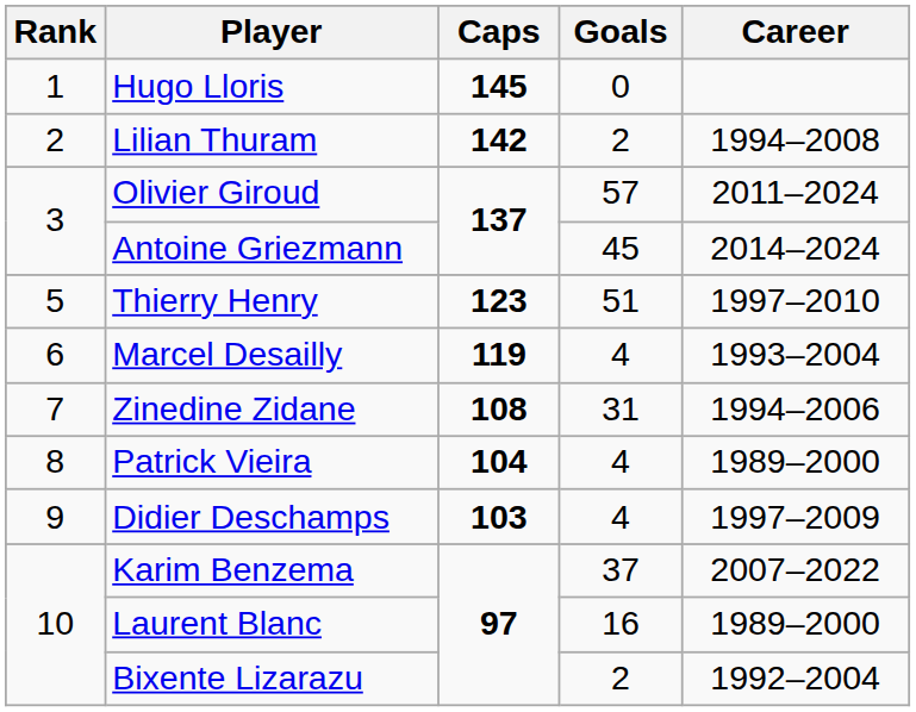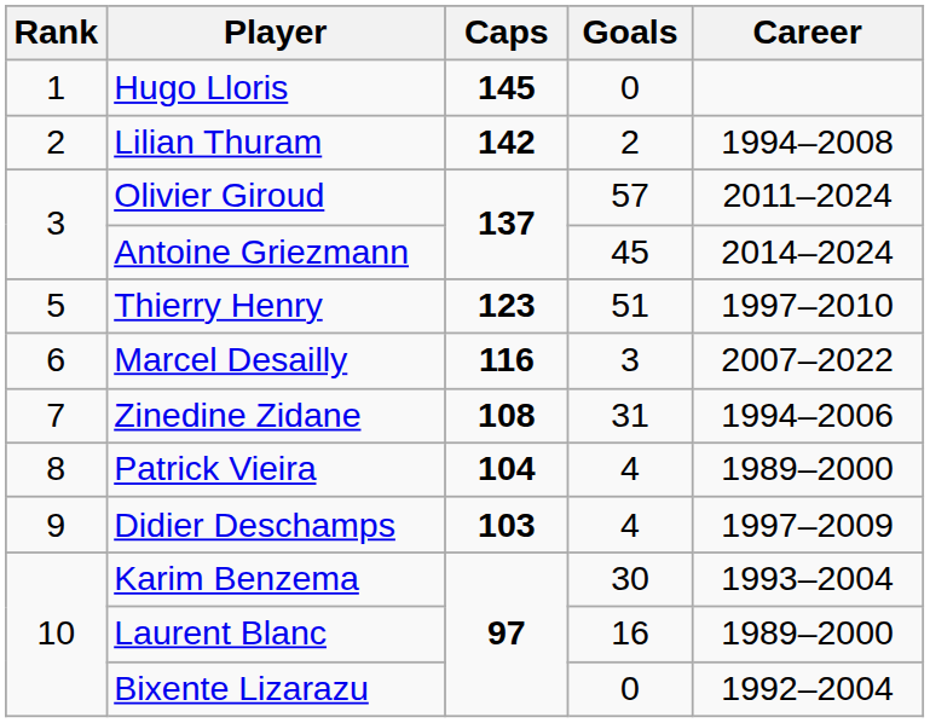Marcel Desailly | Caps: 119 -> 116
Marcel Desailly | Goals: 4 -> 3
Marcel Desailly | Career: 1993–2004 -> 2007–2022
Karim Benzema | Goals: 37 -> 30
Karim Benzema | Career: 2007–2022 -> 1993–2004
Bixente Lizarazu | Goals: 2 -> 0
